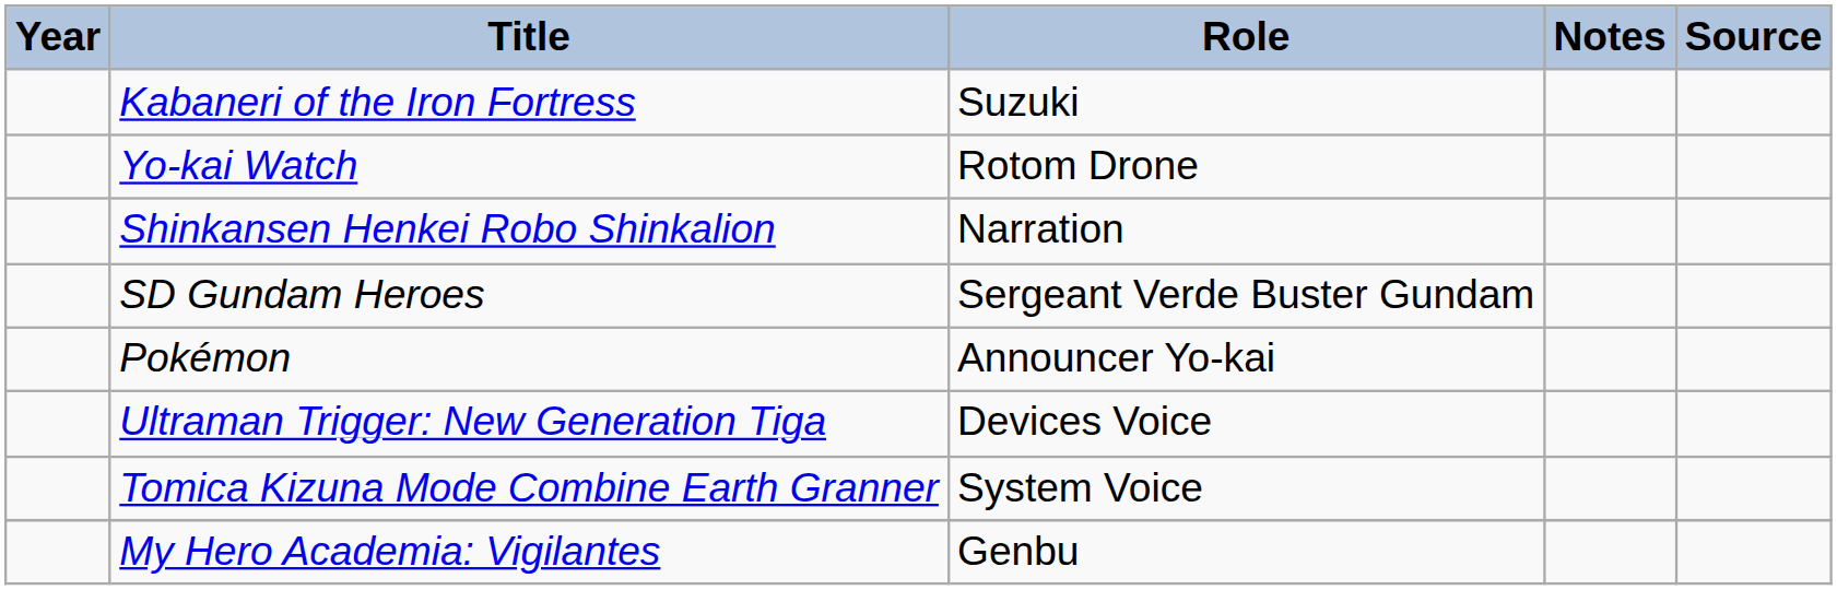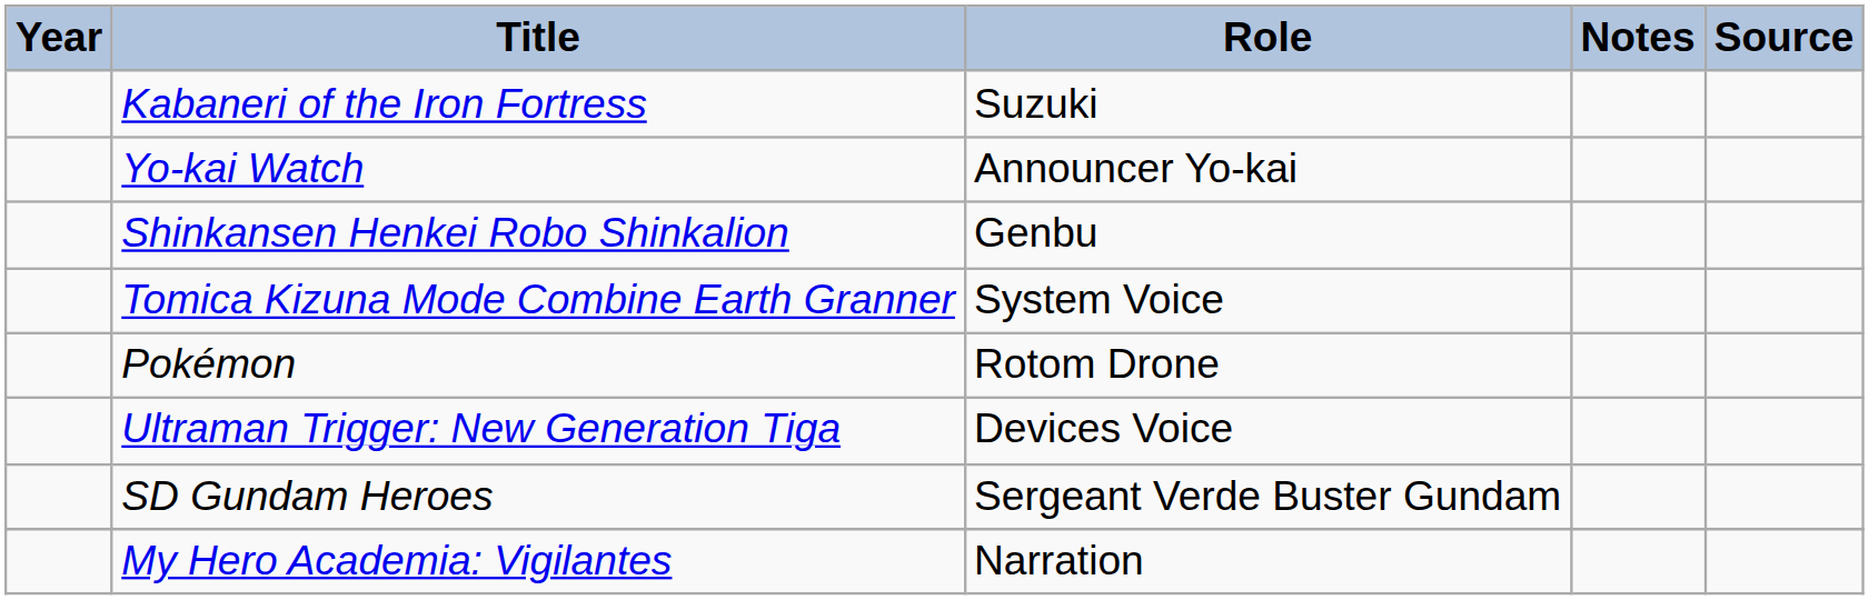Yo-kai Watch | Role: Rotom Drone -> Announcer Yo-kai
Shinkansen Henkei Robo Shinkalion | Role: Narration -> Genbu
rows swapped: Tomica Kizuna Mode Combine Earth Granner <-> SD Gundam Heroes
Pokémon | Role: Announcer Yo-kai -> Rotom Drone
My Hero Academia: Vigilantes | Role: Genbu -> Narration
